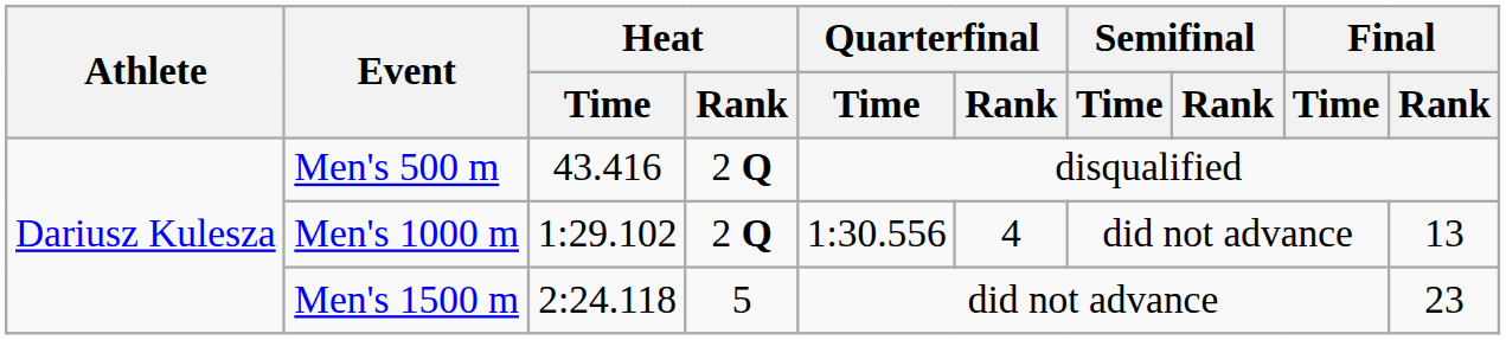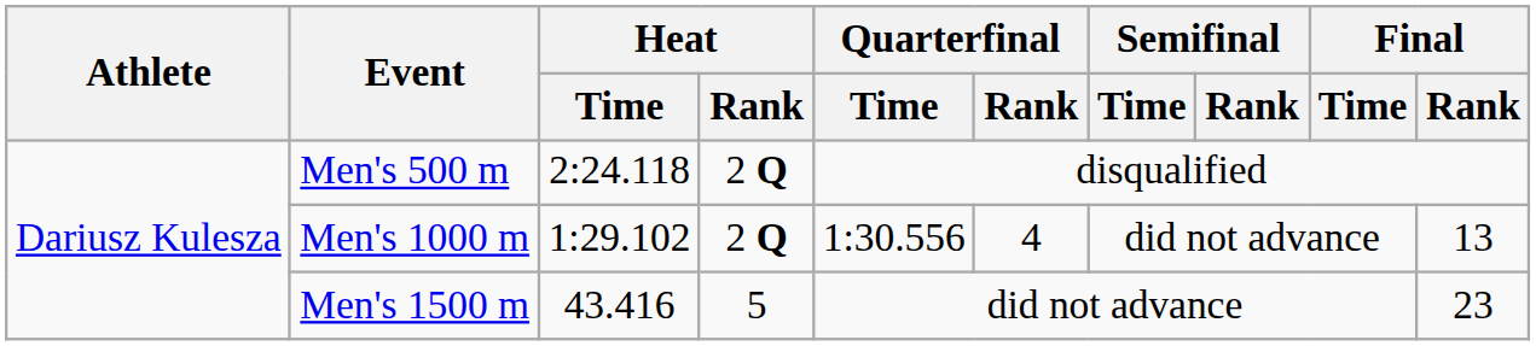Men's 500 m | Heat / Time: 43.416 -> 2:24.118
Men's 1500 m | Heat / Time: 2:24.118 -> 43.416
